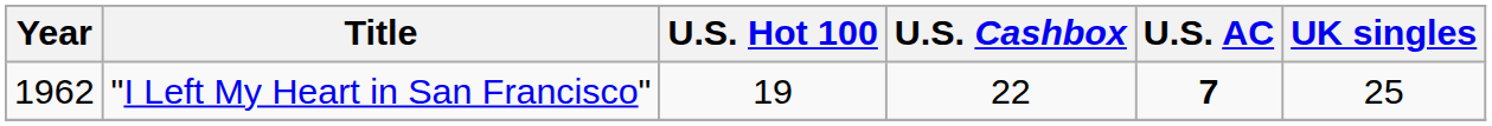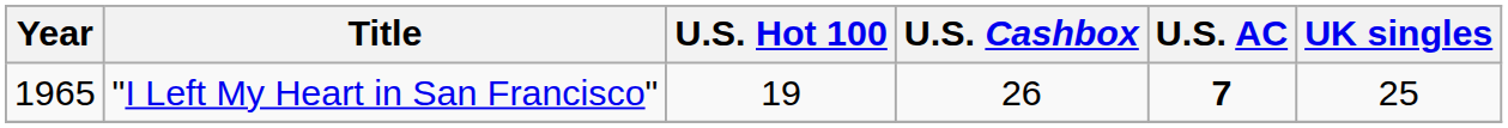"I Left My Heart in San Francisco" | Year: 1962 -> 1965
"I Left My Heart in San Francisco" | U.S. Cashbox: 22 -> 26
